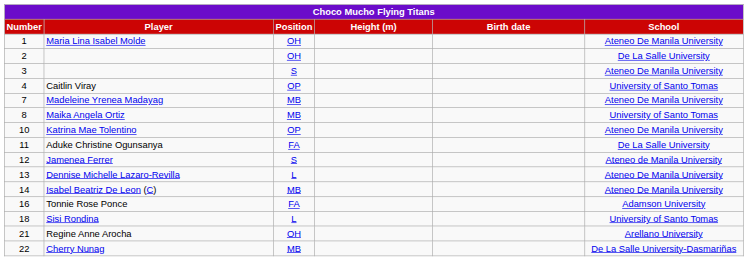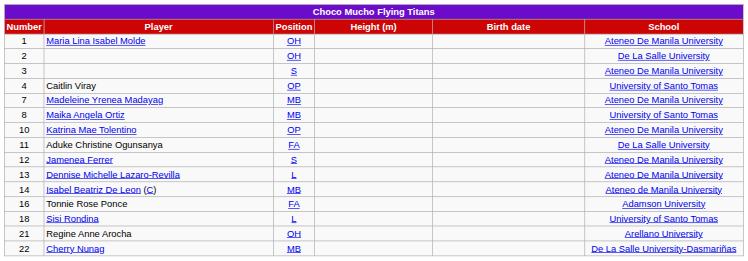Jamenea Ferrer | School: Ateneo de Manila University -> Ateneo De Manila University
Isabel Beatriz De Leon (C) | School: Ateneo De Manila University -> Ateneo de Manila University
